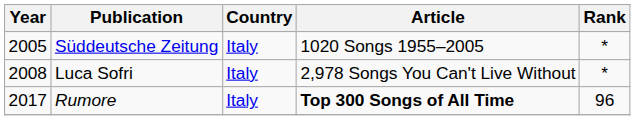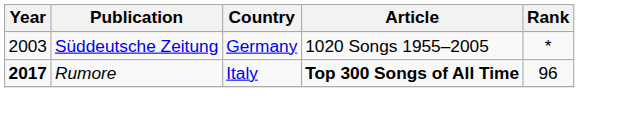Süddeutsche Zeitung | Year: 2005 -> 2003
Süddeutsche Zeitung | Country: Italy -> Germany
- row: 2008 | Luca Sofri | Italy | 2,978 Songs You Can't Live Without | *
Rumore | Year: normal -> bold
